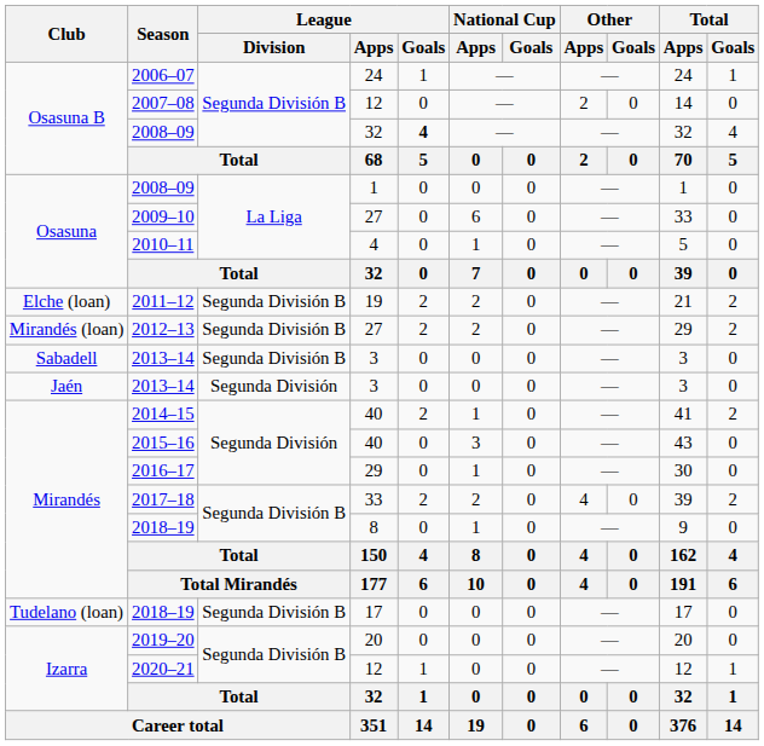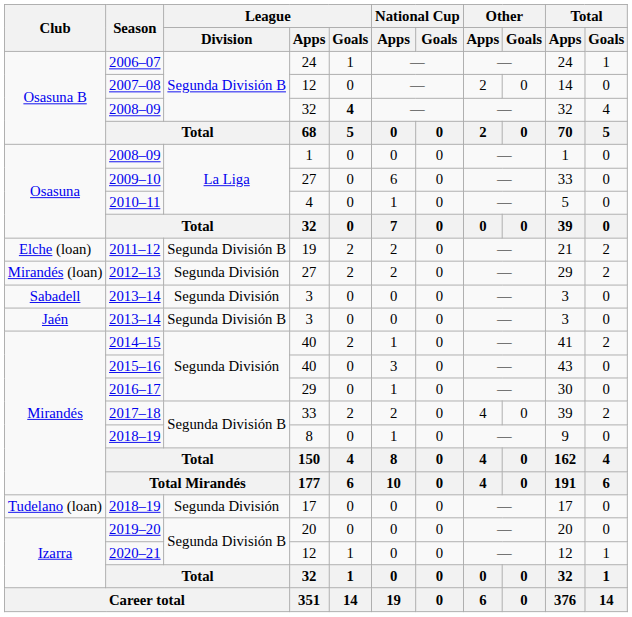2012–13 | League / Division: Segunda División B -> Segunda División
Sabadell / 2013–14 | League / Division: Segunda División B -> Segunda División
Jaén / 2013–14 | League / Division: Segunda División -> Segunda División B
Tudelano (loan) / 2018–19 | League / Division: Segunda División B -> Segunda División
